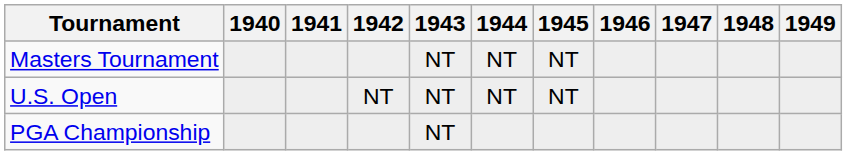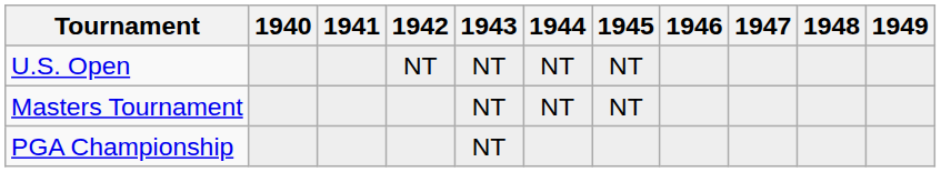rows swapped: Masters Tournament <-> U.S. Open
